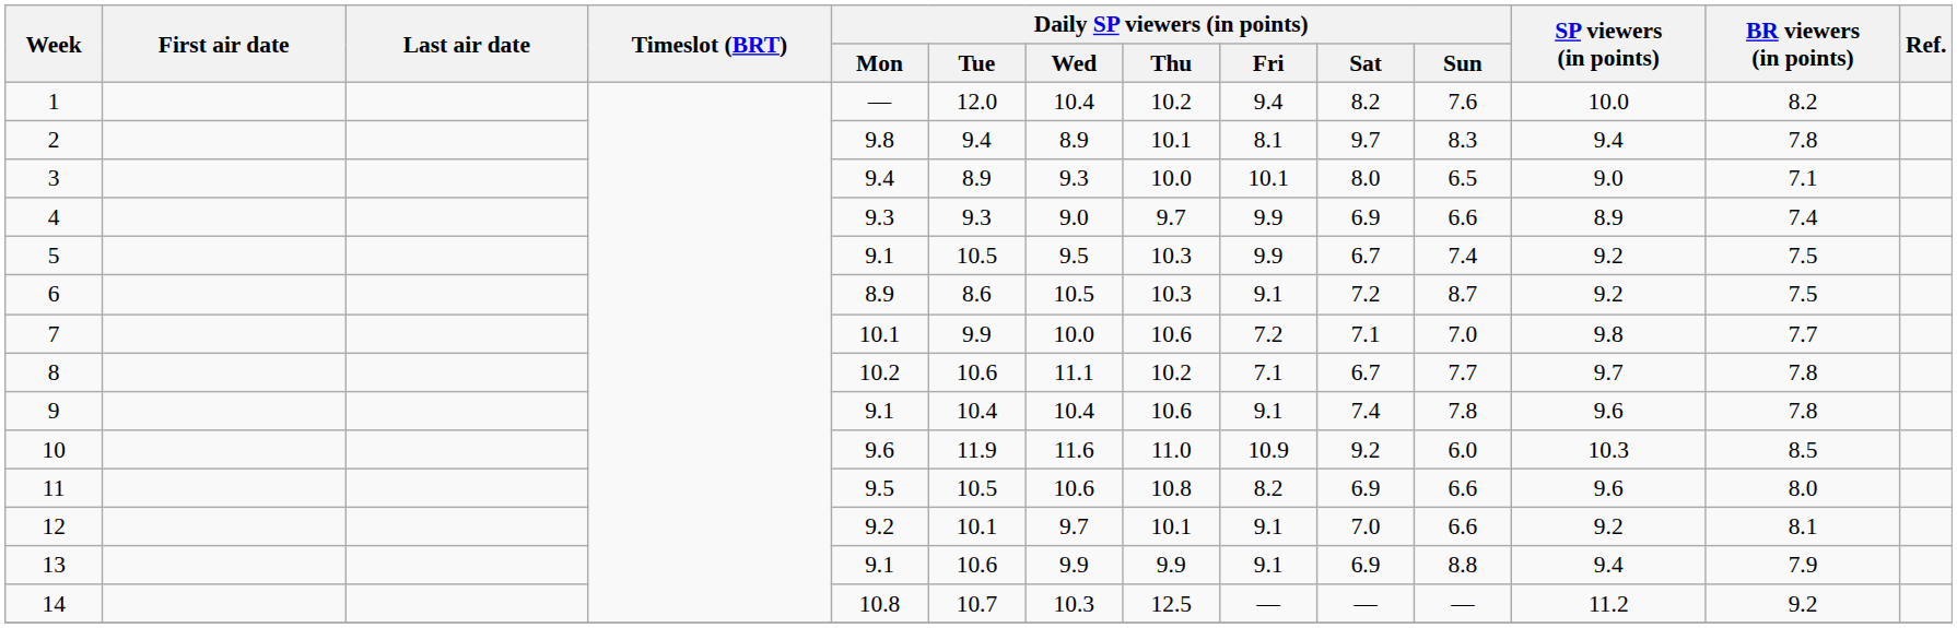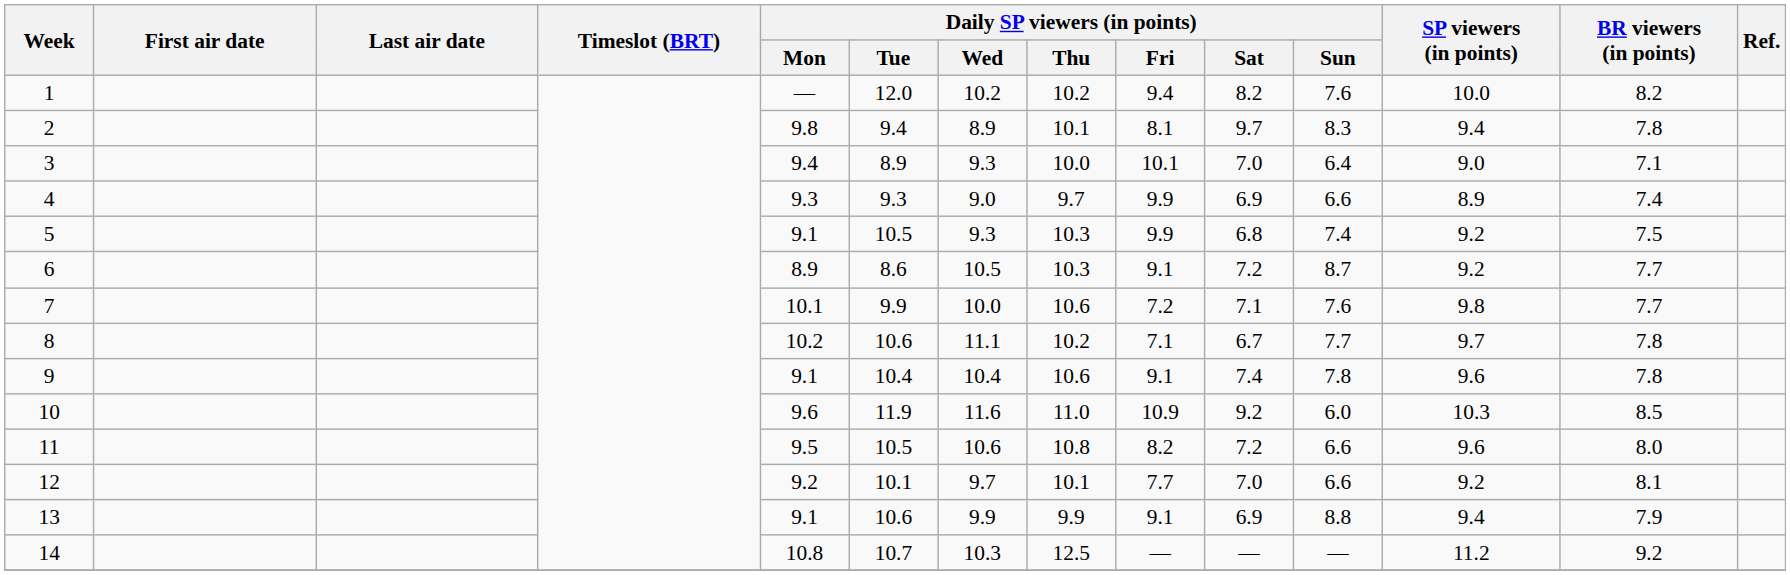1 | Daily SP viewers (in points) / Wed: 10.4 -> 10.2
3 | Daily SP viewers (in points) / Sat: 8.0 -> 7.0
3 | Daily SP viewers (in points) / Sun: 6.5 -> 6.4
5 | Daily SP viewers (in points) / Wed: 9.5 -> 9.3
5 | Daily SP viewers (in points) / Sat: 6.7 -> 6.8
6 | BR viewers (in points): 7.5 -> 7.7
7 | Daily SP viewers (in points) / Sun: 7.0 -> 7.6
11 | Daily SP viewers (in points) / Sat: 6.9 -> 7.2
12 | Daily SP viewers (in points) / Fri: 9.1 -> 7.7
